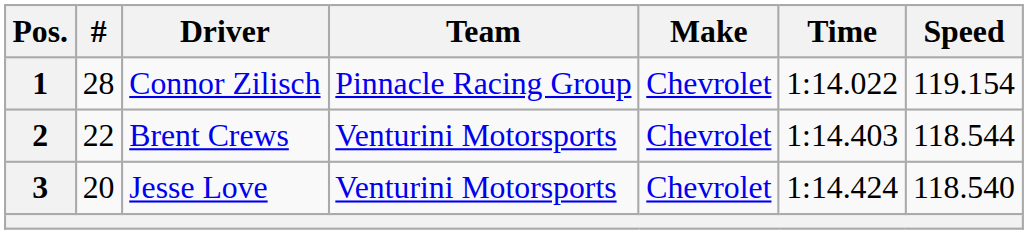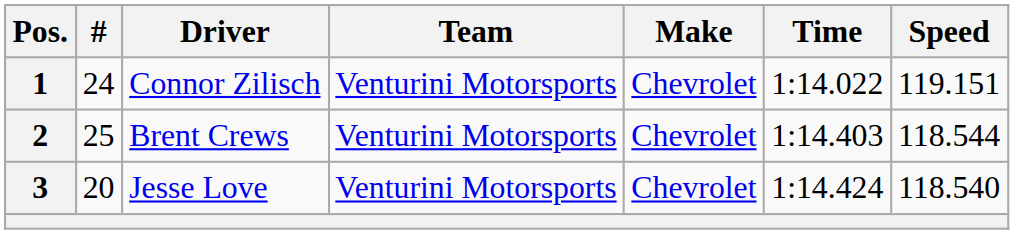1 | #: 28 -> 24
1 | Team: Pinnacle Racing Group -> Venturini Motorsports
1 | Speed: 119.154 -> 119.151
2 | #: 22 -> 25
